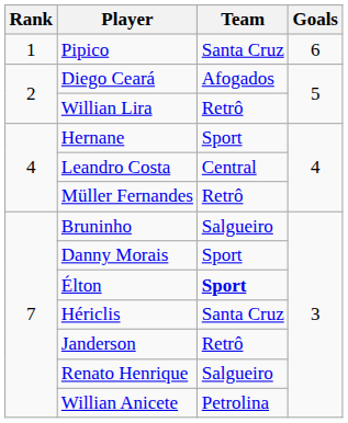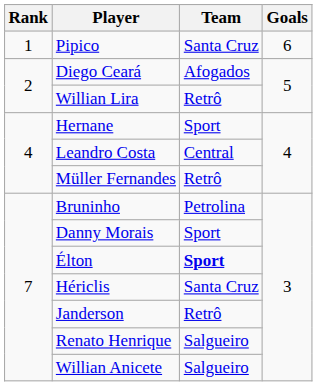Bruninho | Team: Salgueiro -> Petrolina
Willian Anicete | Team: Petrolina -> Salgueiro
